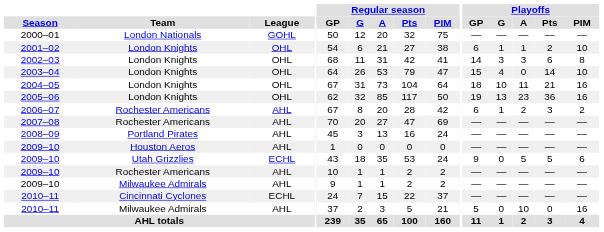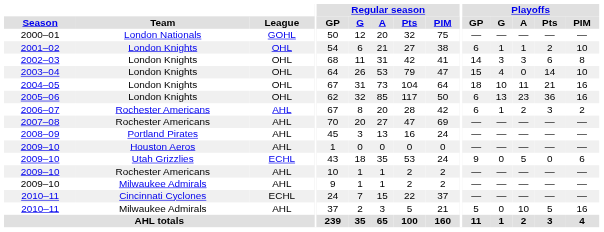2005–06 | Playoffs / GP: 19 -> 6
2009–10 / Utah Grizzlies | Playoffs / Pts: 5 -> 0
2010–11 / Milwaukee Admirals | Playoffs / Pts: 0 -> 5
